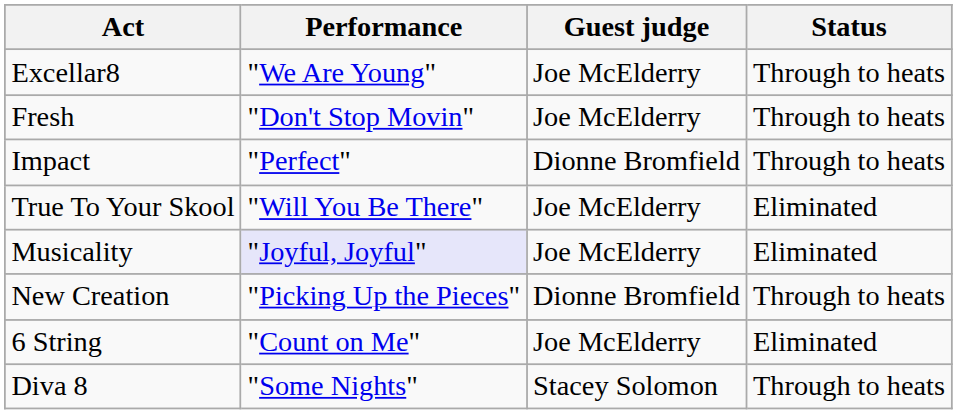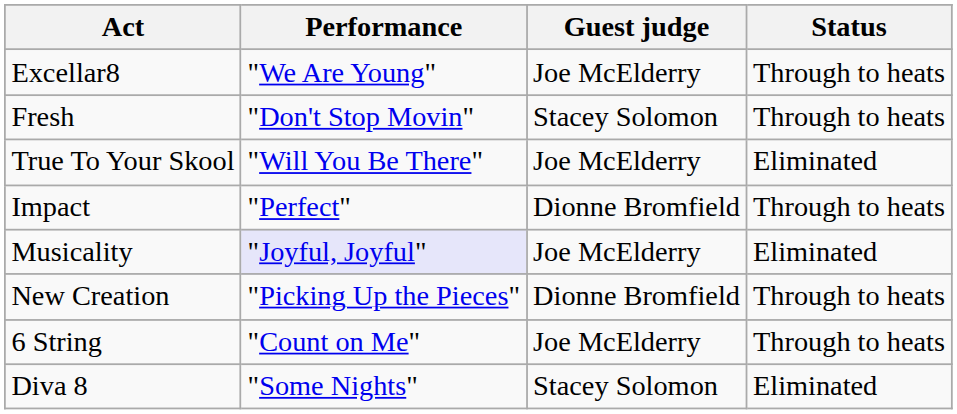Fresh | Guest judge: Joe McElderry -> Stacey Solomon
rows swapped: Impact <-> True To Your Skool
6 String | Status: Eliminated -> Through to heats
Diva 8 | Status: Through to heats -> Eliminated
